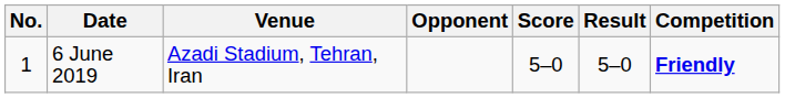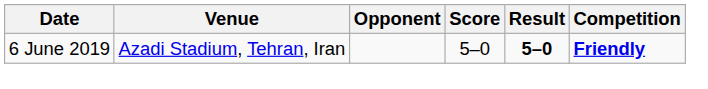- column: No. | 1
6 June 2019 | Result: normal -> bold
